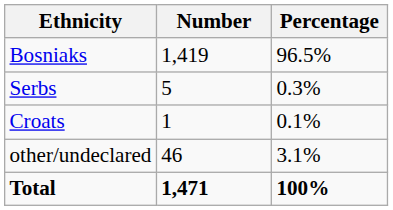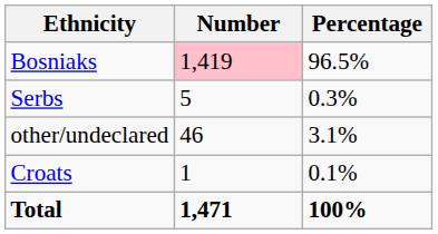Bosniaks | Number: no background -> pink background
rows swapped: Croats <-> other/undeclared
